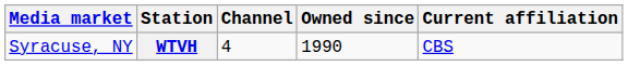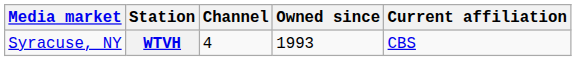WTVH | Owned since: 1990 -> 1993
